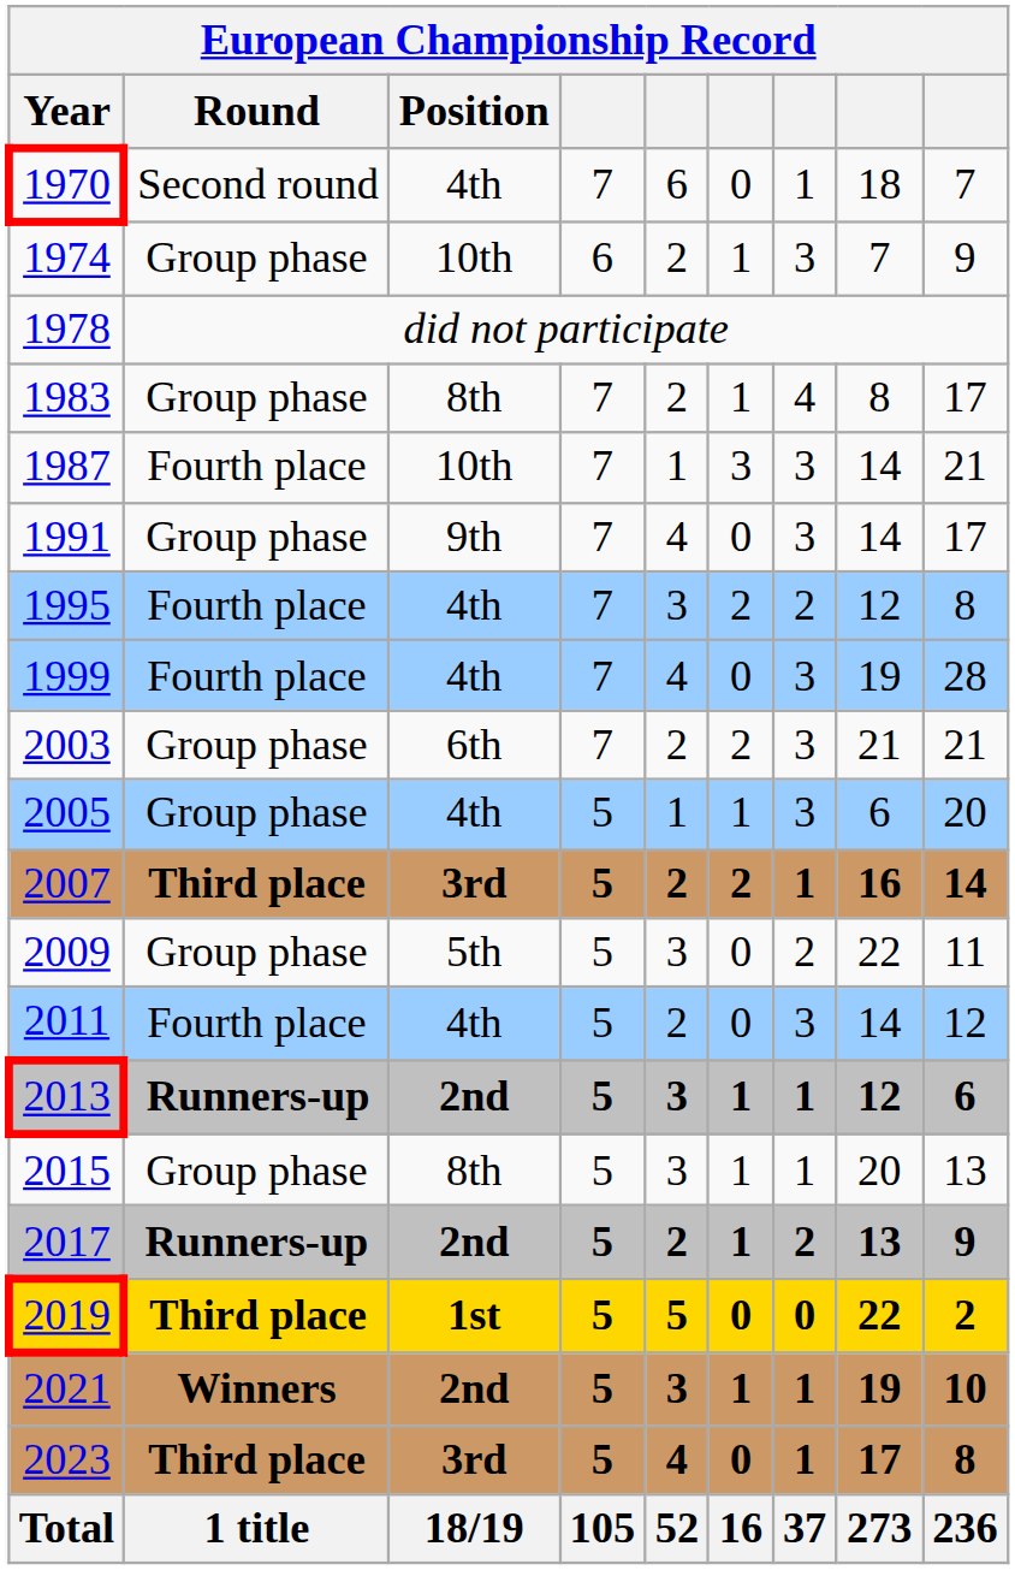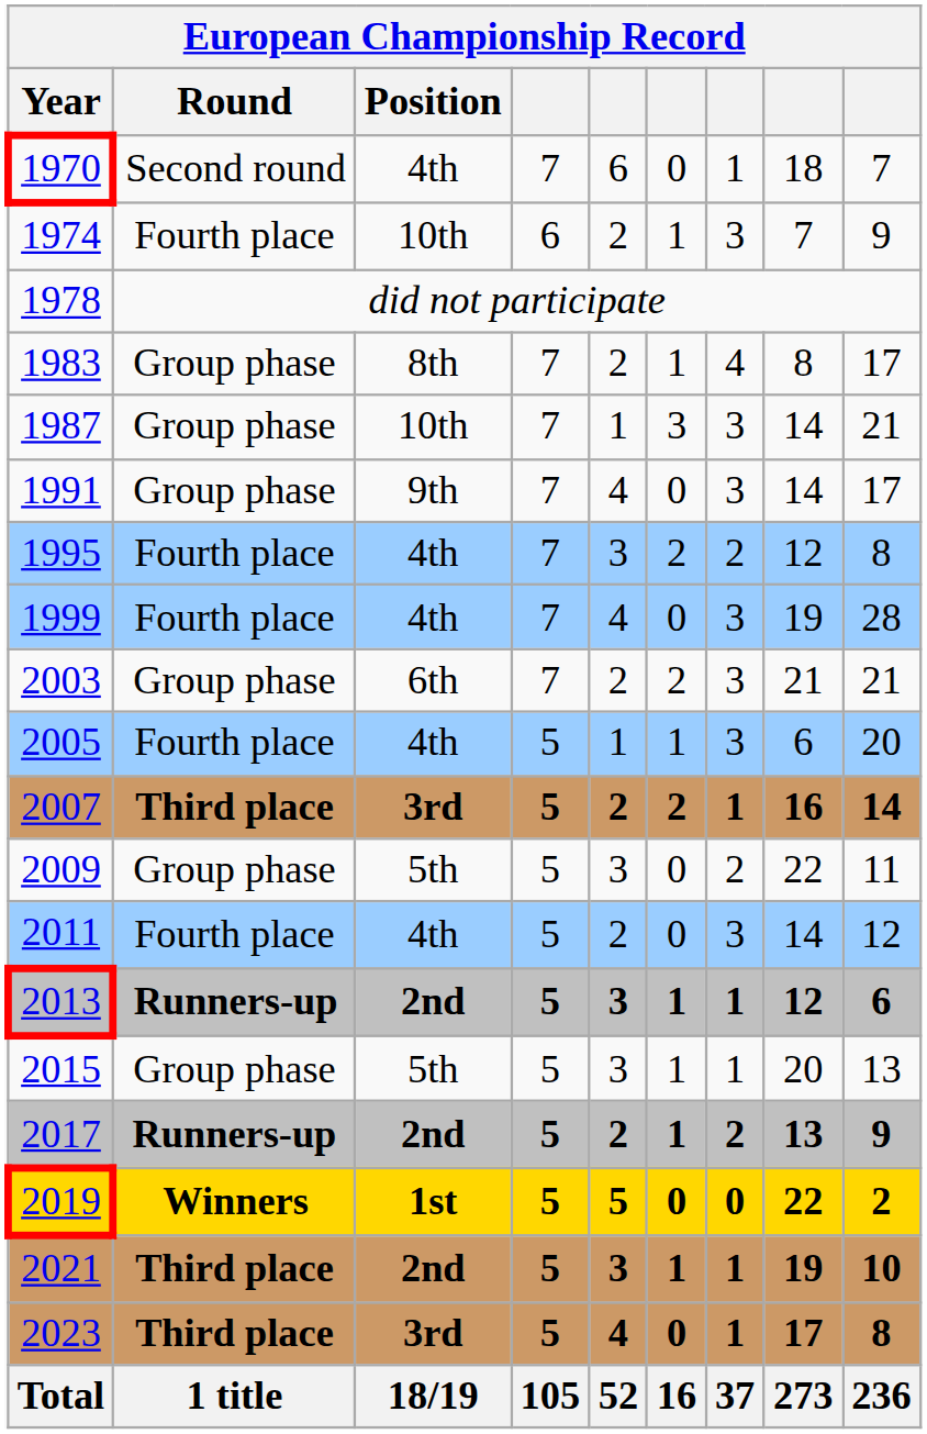1974 | Round: Group phase -> Fourth place
1987 | Round: Fourth place -> Group phase
2005 | Round: Group phase -> Fourth place
2015 | Position: 8th -> 5th
2019 | Round: Third place -> Winners
2021 | Round: Winners -> Third place
